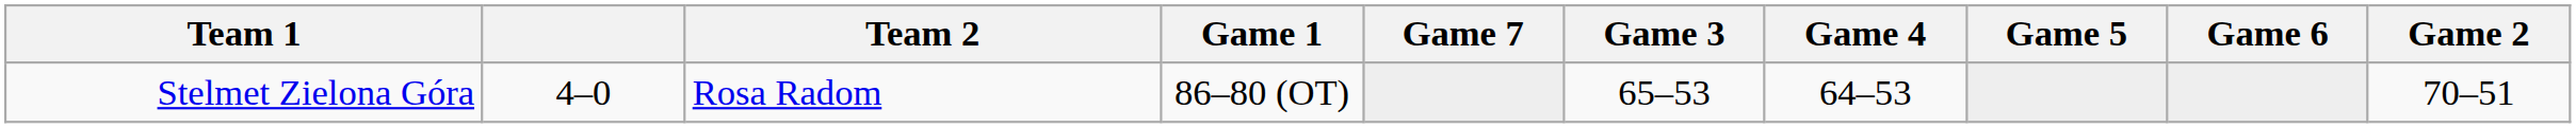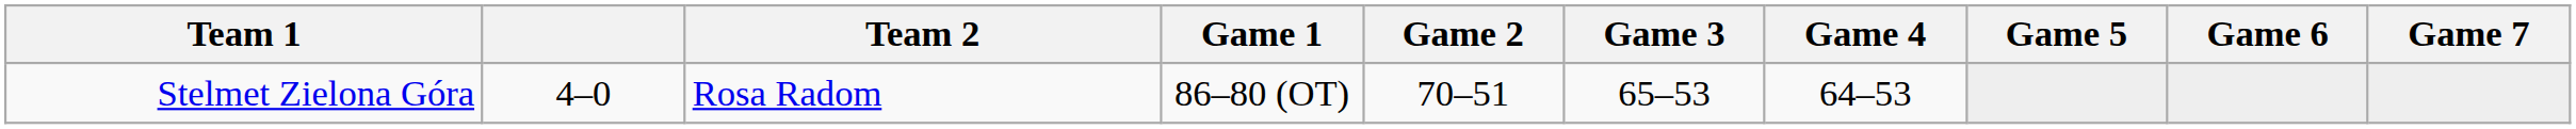columns swapped: Game 2 <-> Game 7
